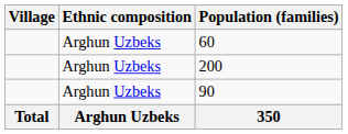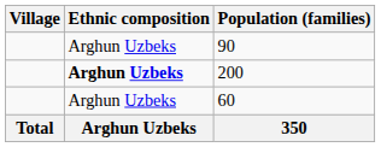rows swapped: 60 <-> 90
200 | Ethnic composition: normal -> bold
